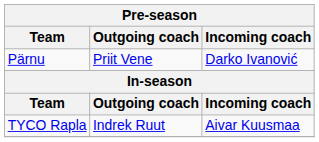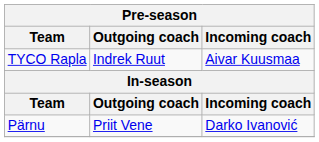rows swapped: Pärnu <-> TYCO Rapla
